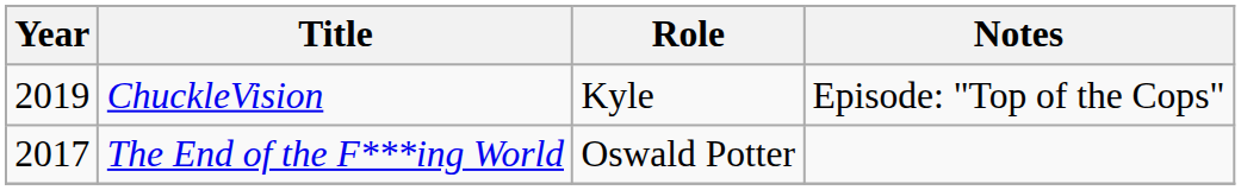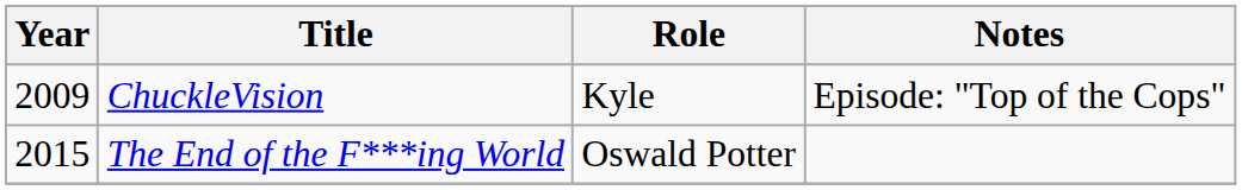ChuckleVision | Year: 2019 -> 2009
The End of the F***ing World | Year: 2017 -> 2015
